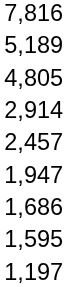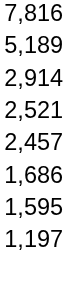- row: 4,805
+ row: 2,521
- row: 1,947
